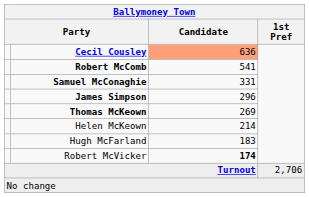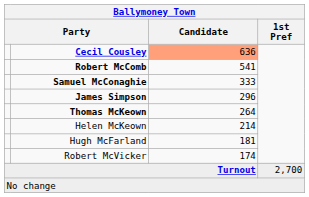Samuel McConaghie | Candidate: 331 -> 333
Thomas McKeown | Candidate: 269 -> 264
Hugh McFarland | Candidate: 183 -> 181
Robert McVicker | Candidate: bold -> normal
Turnout | 1st Pref: 2,706 -> 2,700
